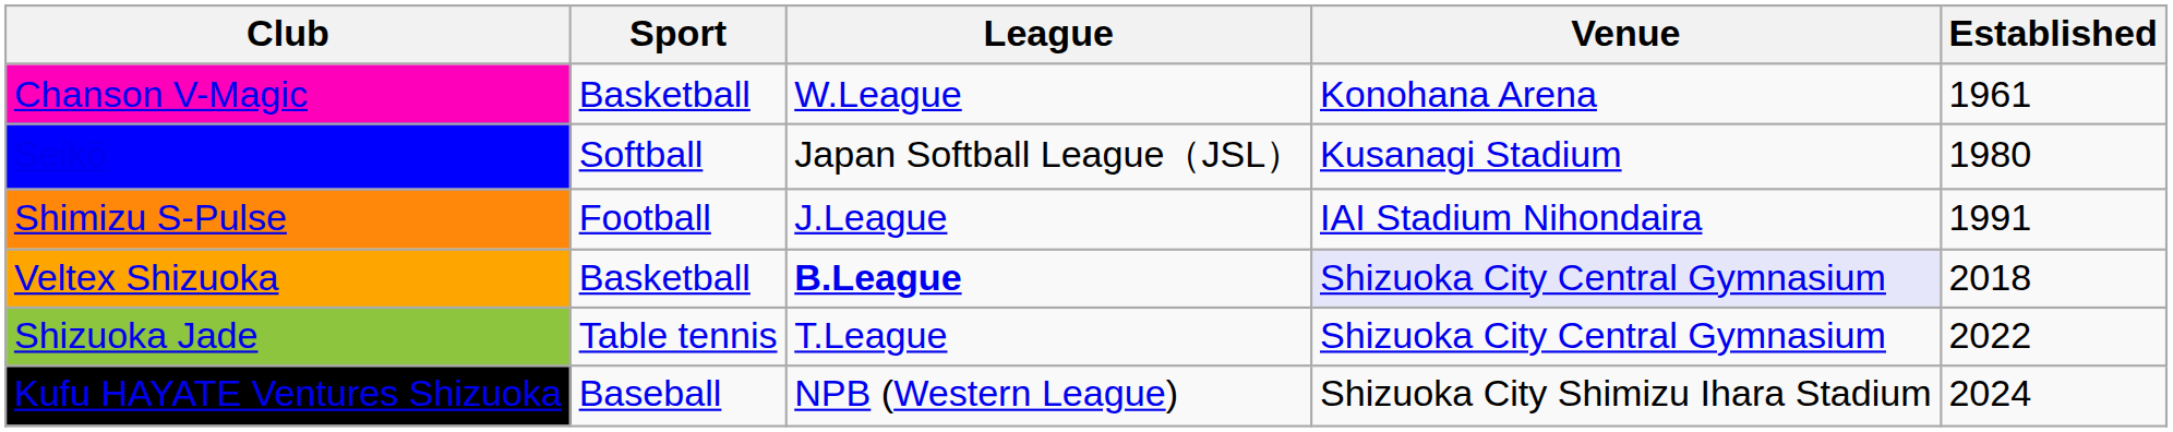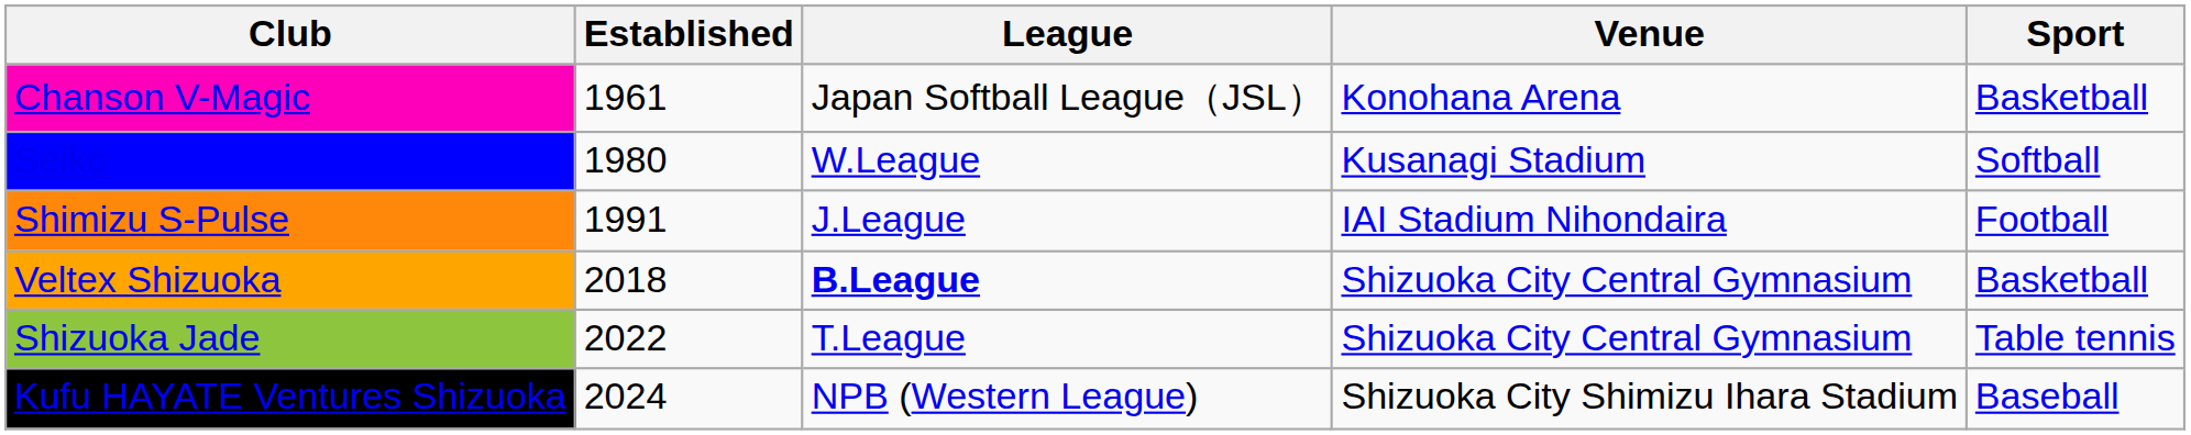columns swapped: Sport <-> Established
Chanson V-Magic | League: W.League -> Japan Softball League（JSL）
Seikō | League: Japan Softball League（JSL） -> W.League
Veltex Shizuoka | Venue: lavender background -> no background
